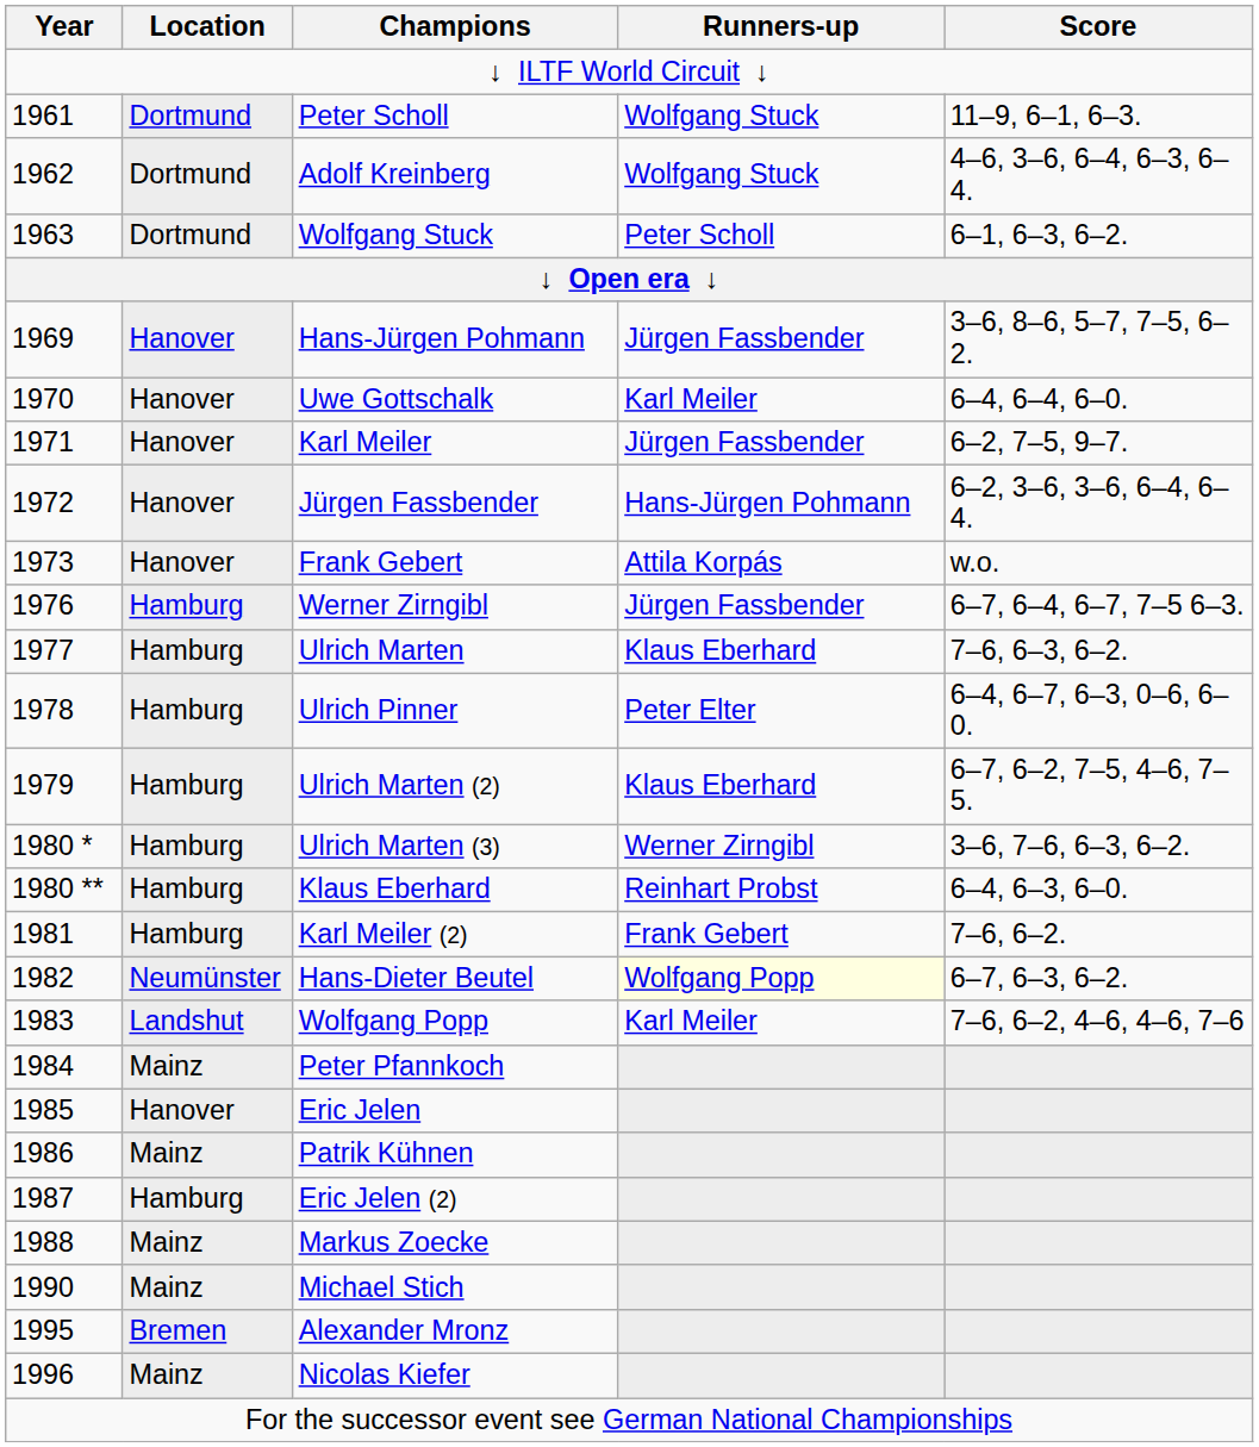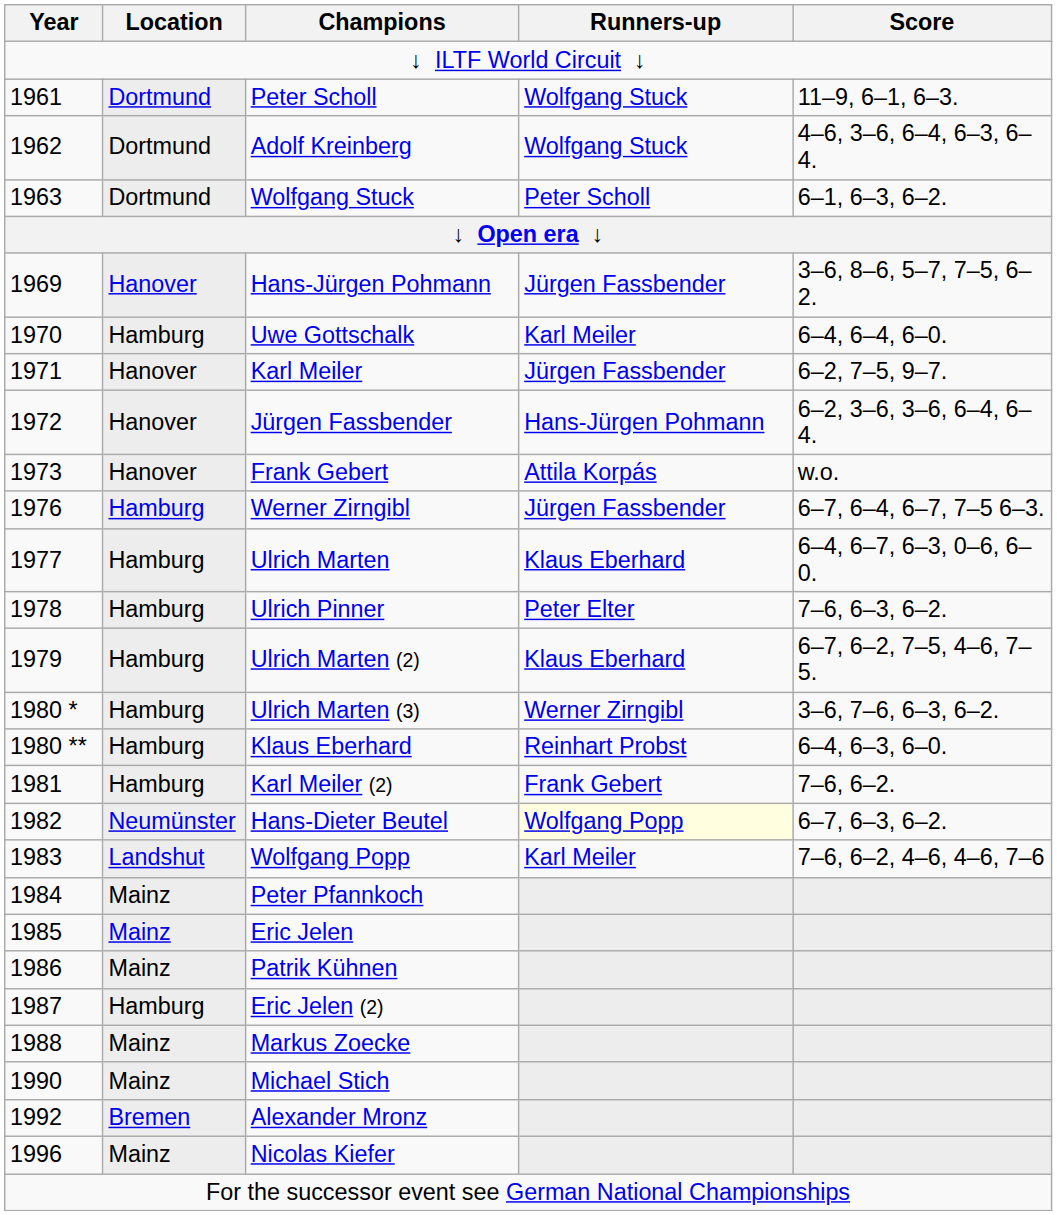Uwe Gottschalk | Location: Hanover -> Hamburg
Ulrich Marten | Score: 7–6, 6–3, 6–2. -> 6–4, 6–7, 6–3, 0–6, 6–0.
Ulrich Pinner | Score: 6–4, 6–7, 6–3, 0–6, 6–0. -> 7–6, 6–3, 6–2.
Eric Jelen | Location: Hanover -> Mainz
Alexander Mronz | Year: 1995 -> 1992
